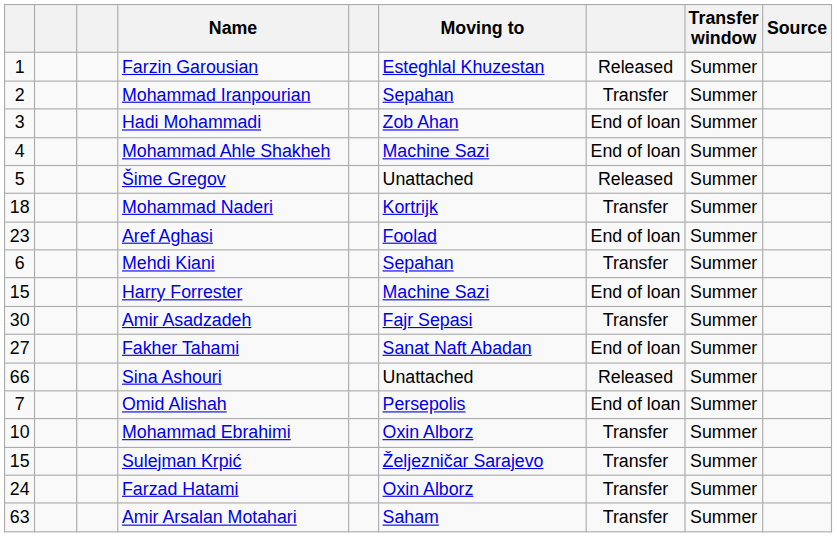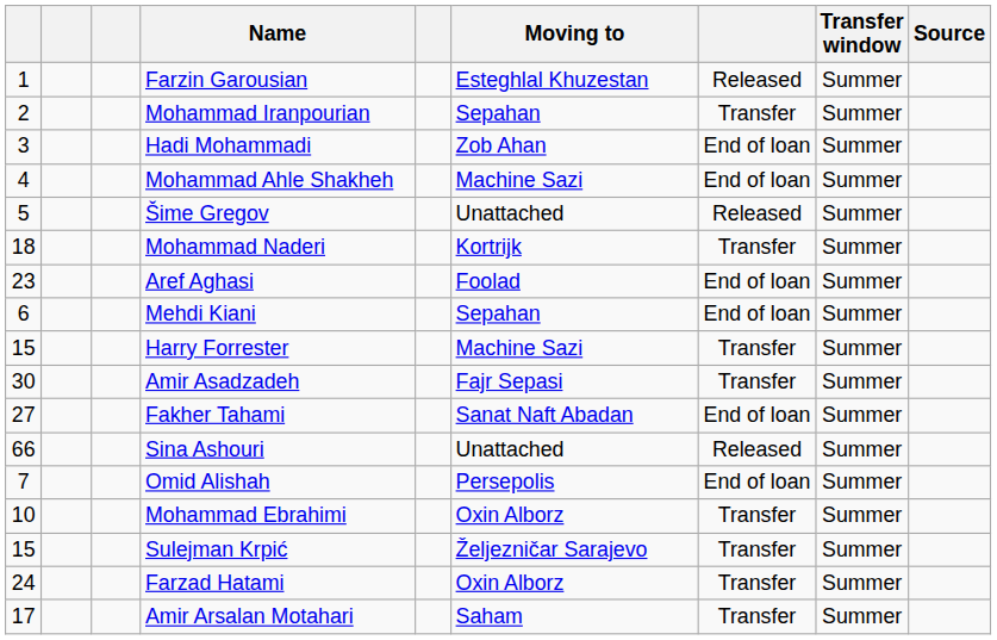Mehdi Kiani | column 7: Transfer -> End of loan
Harry Forrester | column 7: End of loan -> Transfer
Amir Arsalan Motahari | column 1: 63 -> 17
